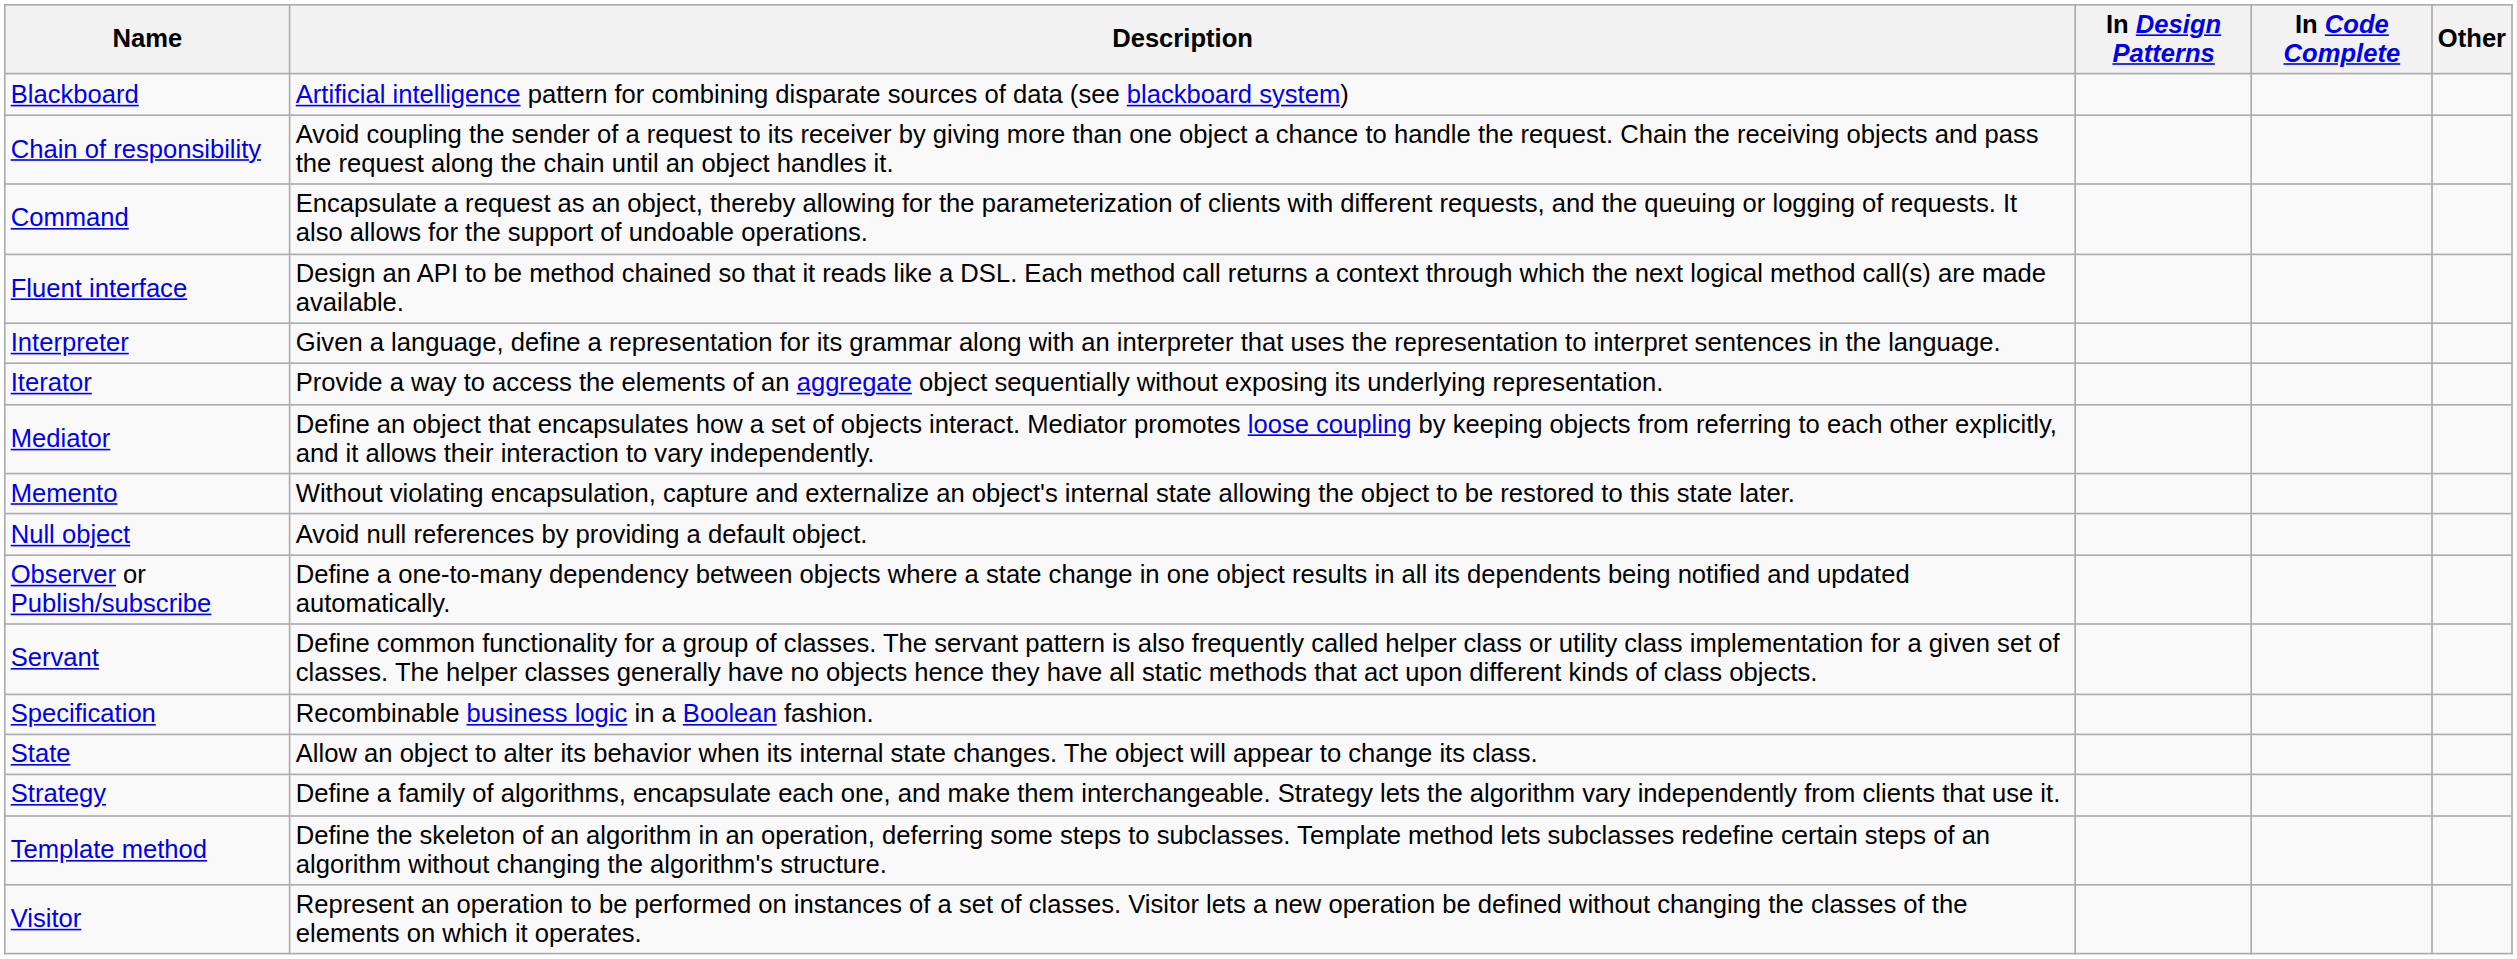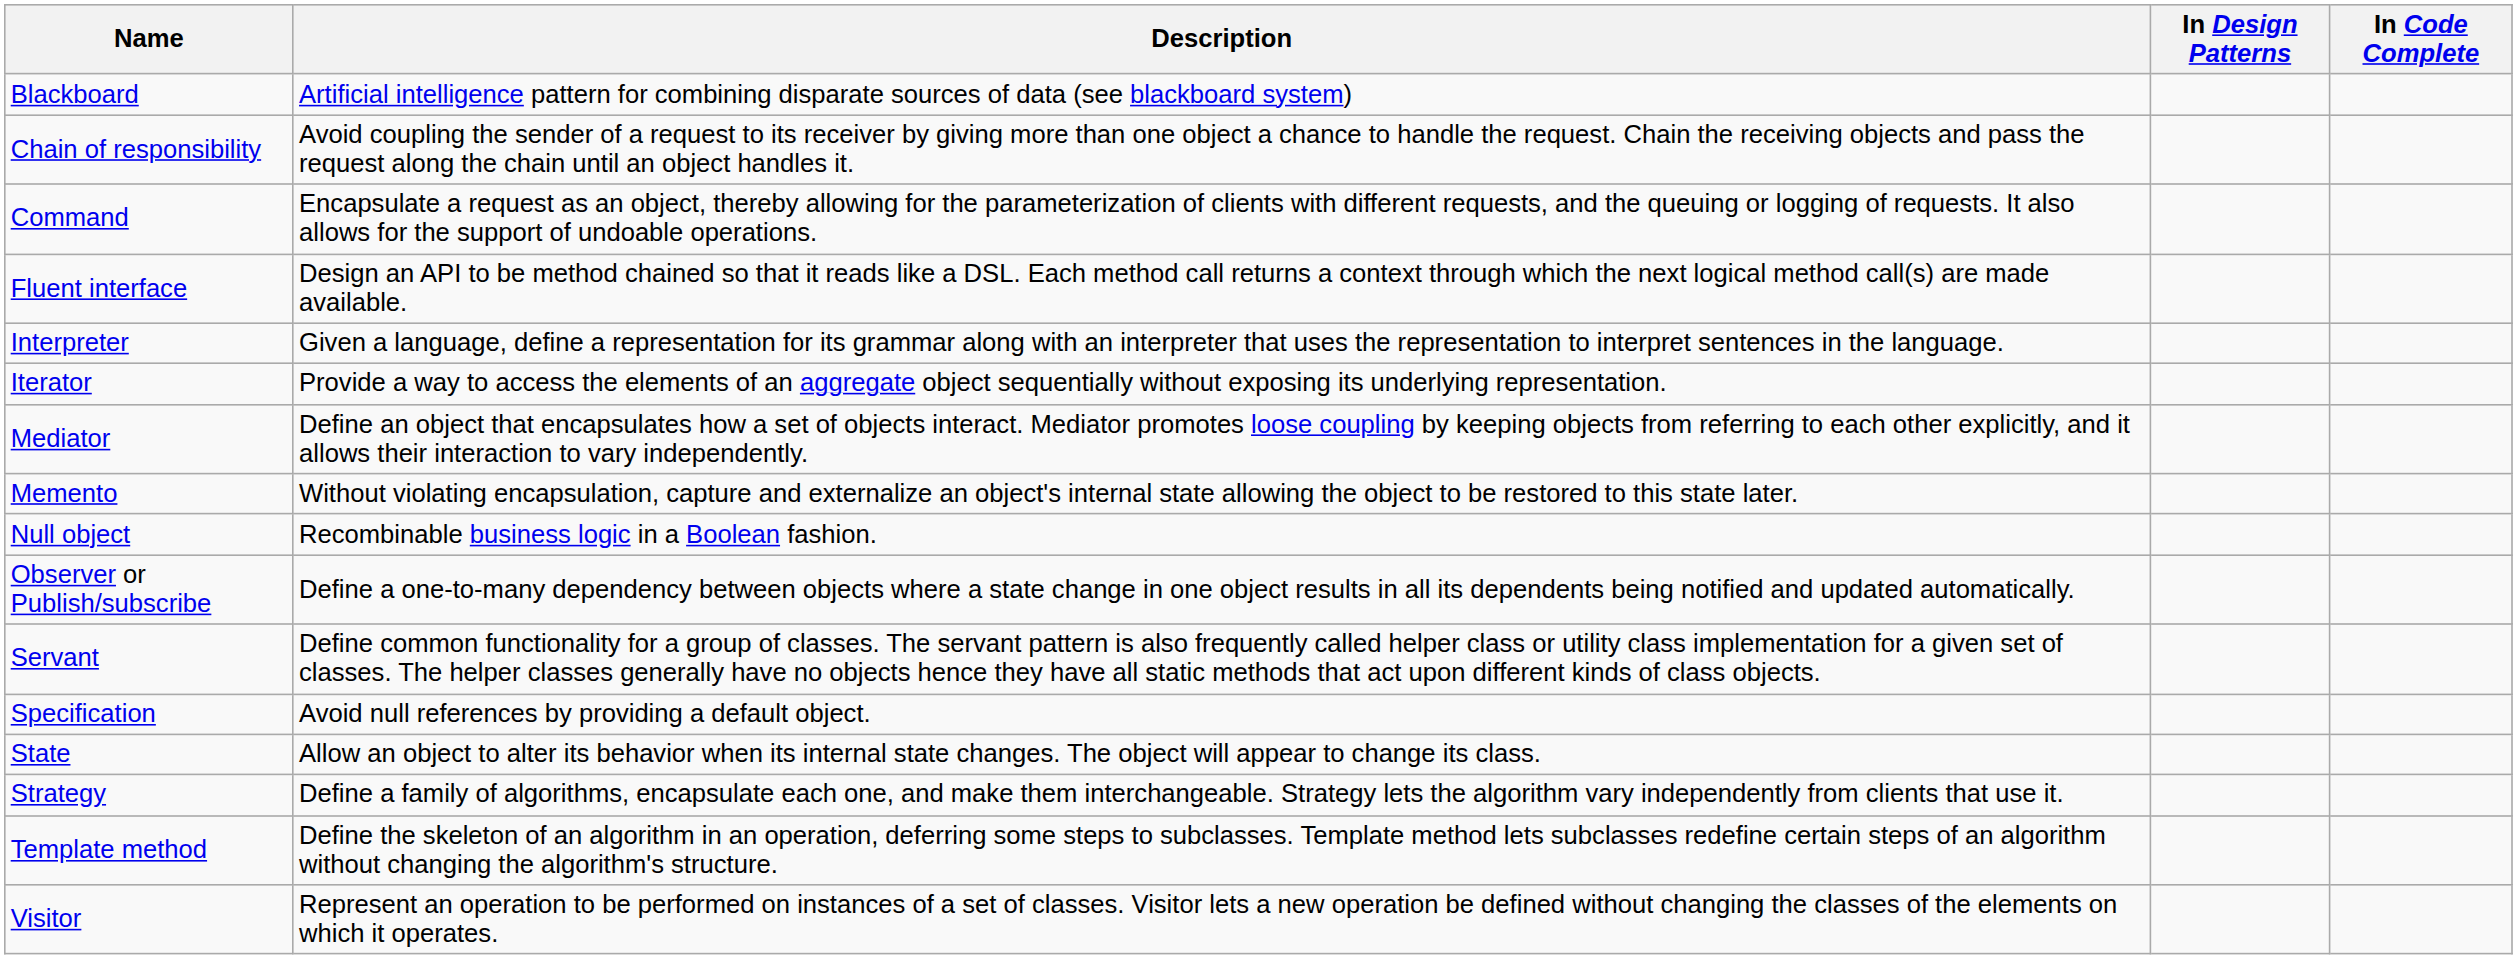- column: Other
Null object | Description: Avoid null references by providing a default object. -> Recombinable business logic in a Boolean fashion.
Specification | Description: Recombinable business logic in a Boolean fashion. -> Avoid null references by providing a default object.
